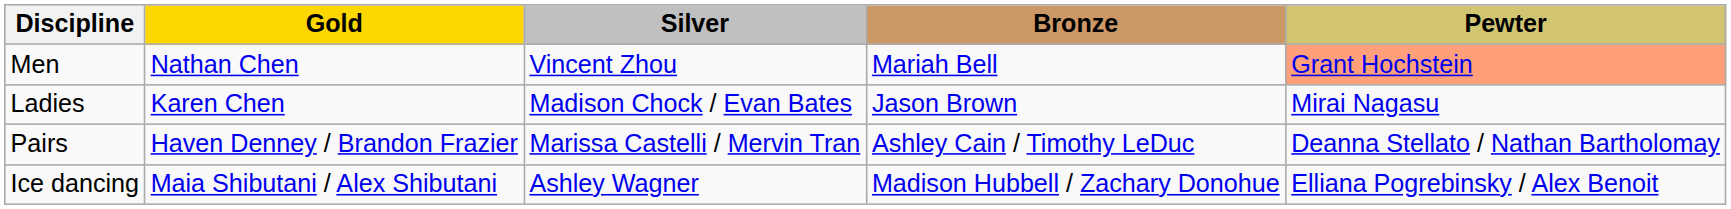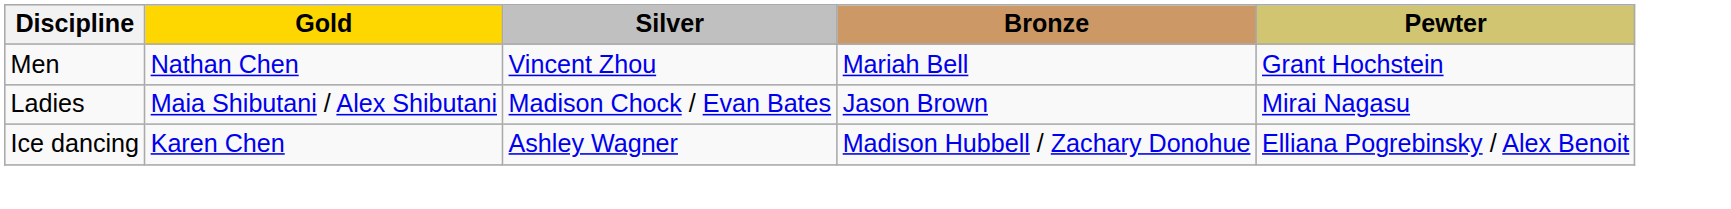Men | Pewter: lightsalmon background -> no background
Ladies | Gold: Karen Chen -> Maia Shibutani / Alex Shibutani
- row: Pairs | Haven Denney / Brandon Frazier | Marissa Castelli / Mervin Tran | Ashley Cain / Timothy LeDuc | Deanna Stellato / Nathan Bartholomay
Ice dancing | Gold: Maia Shibutani / Alex Shibutani -> Karen Chen
